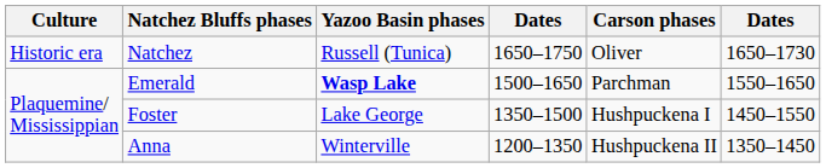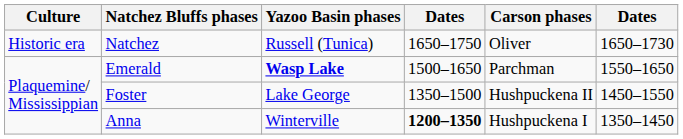Foster | Carson phases: Hushpuckena I -> Hushpuckena II
Anna | column 4: normal -> bold
Anna | Carson phases: Hushpuckena II -> Hushpuckena I
